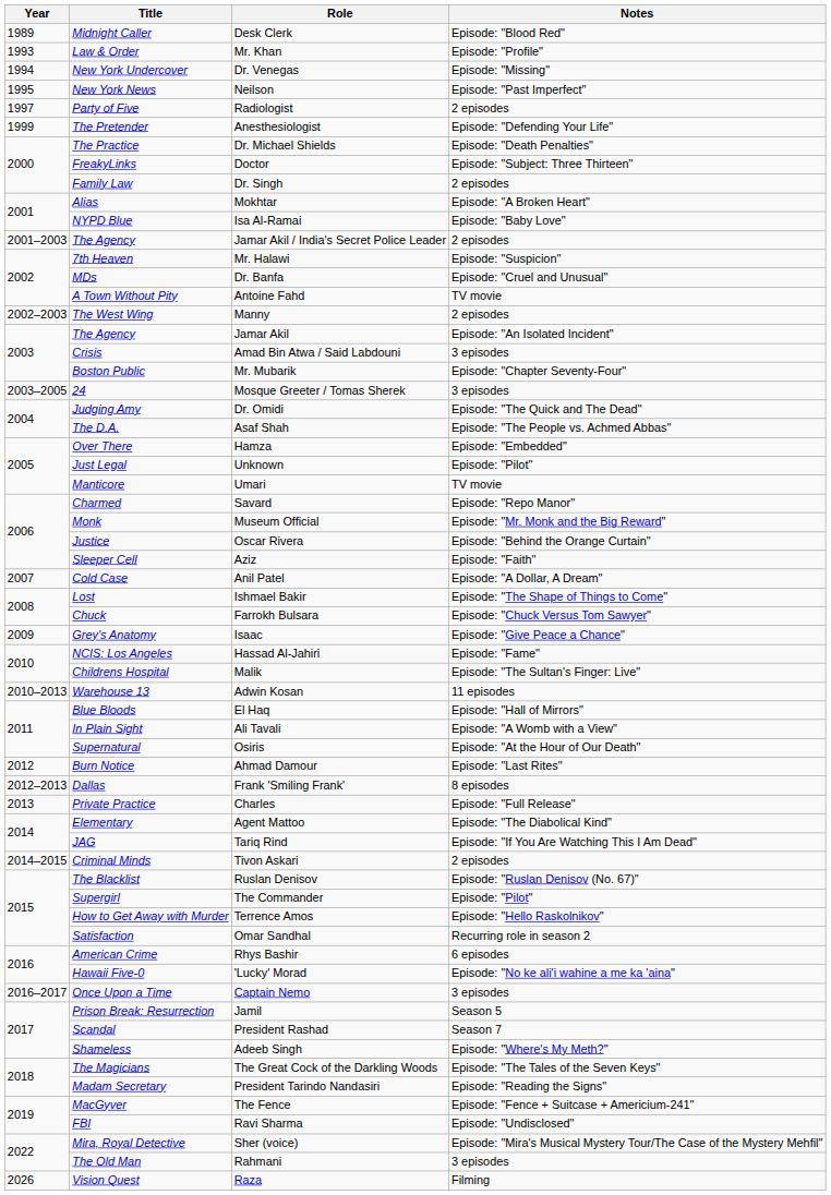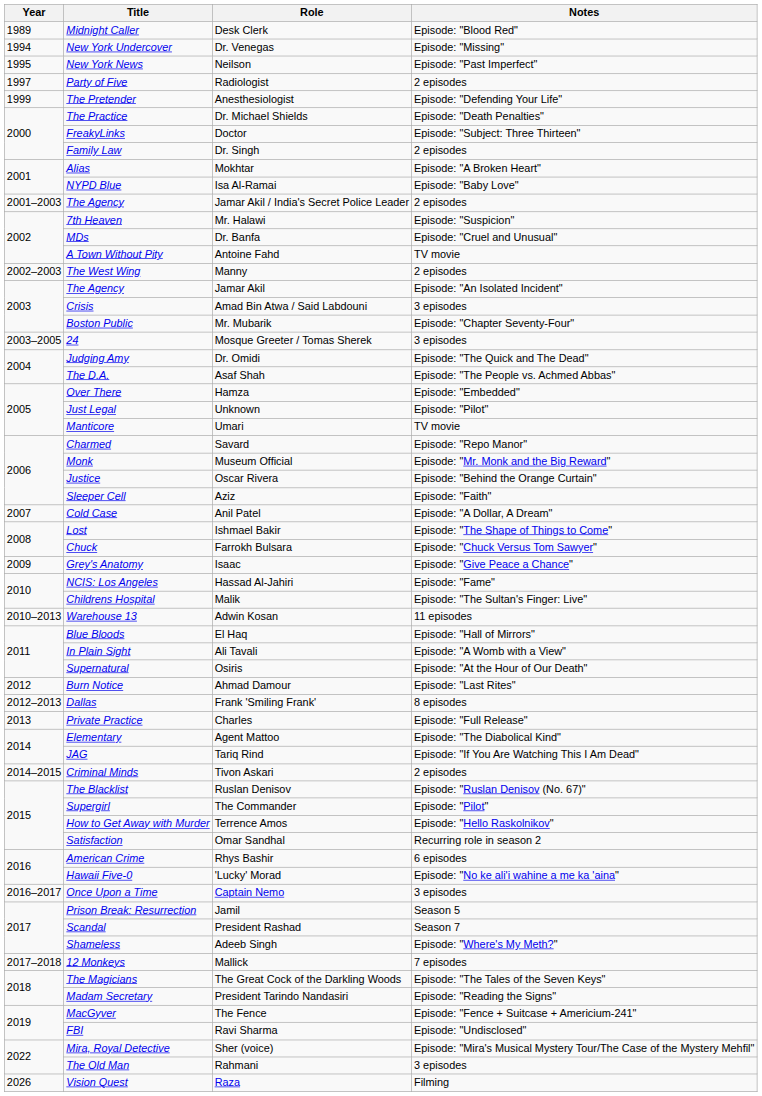- row: 1993 | Law & Order | Mr. Khan | Episode: "Profile"
+ row: 2017–2018 | 12 Monkeys | Mallick | 7 episodes
